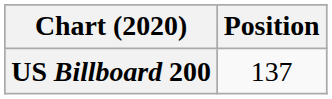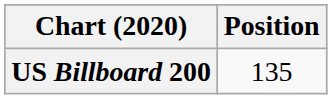US Billboard 200 | Position: 137 -> 135
